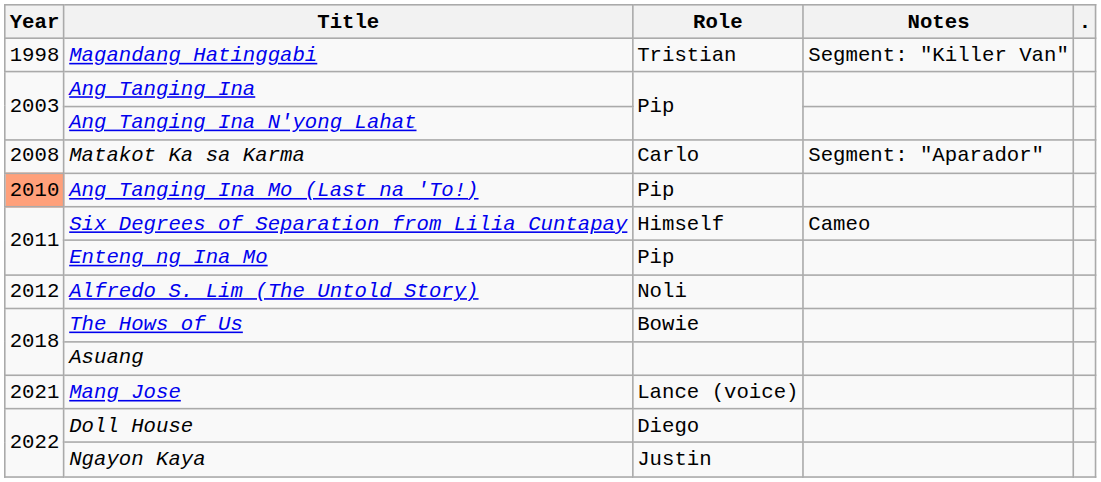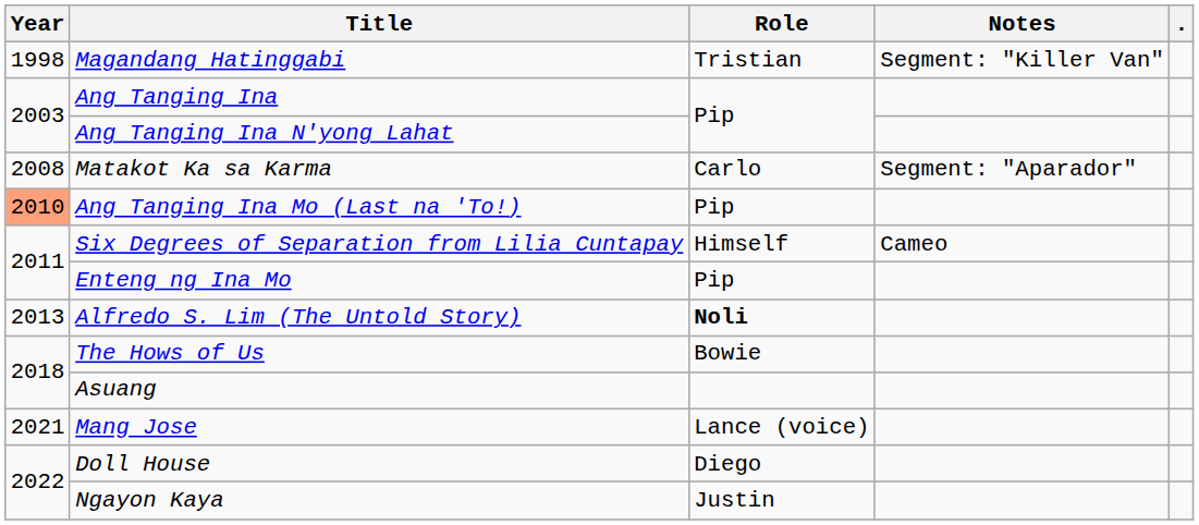Alfredo S. Lim (The Untold Story) | Year: 2012 -> 2013
Alfredo S. Lim (The Untold Story) | Role: normal -> bold
